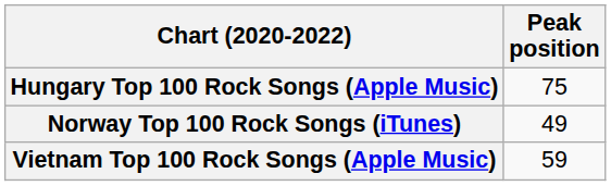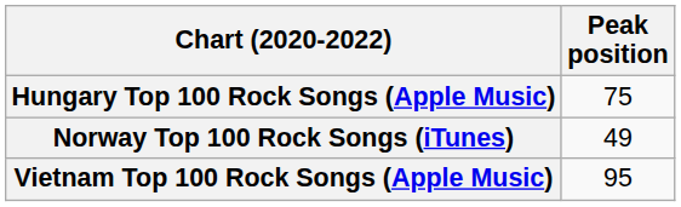Vietnam Top 100 Rock Songs (Apple Music) | Peak position: 59 -> 95
